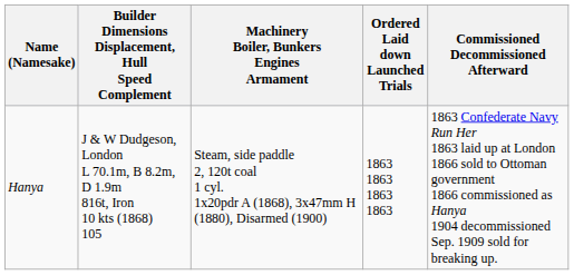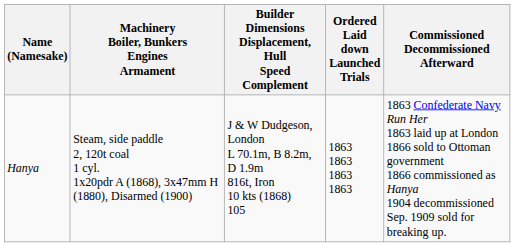columns swapped: Builder Dimensions Displacement, Hull Speed Complement <-> Machinery Boiler, Bunkers Engines Armament
